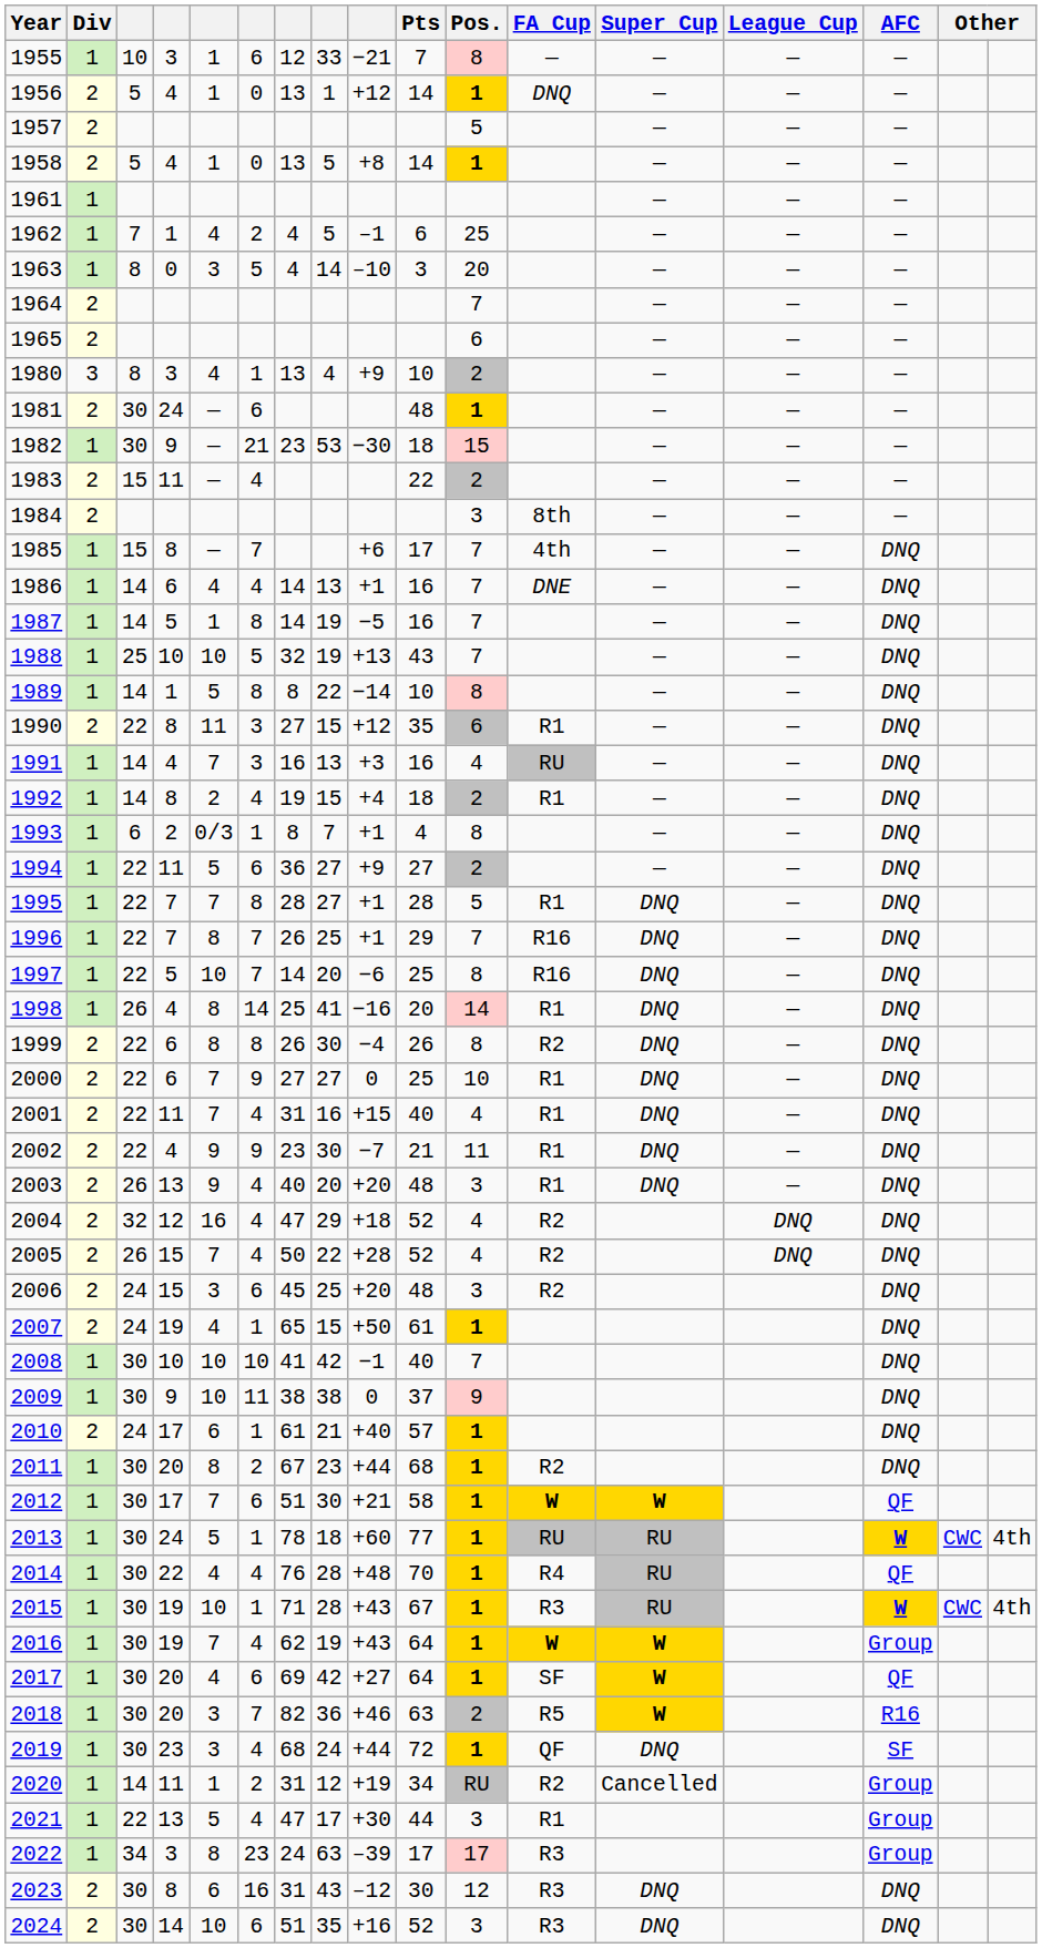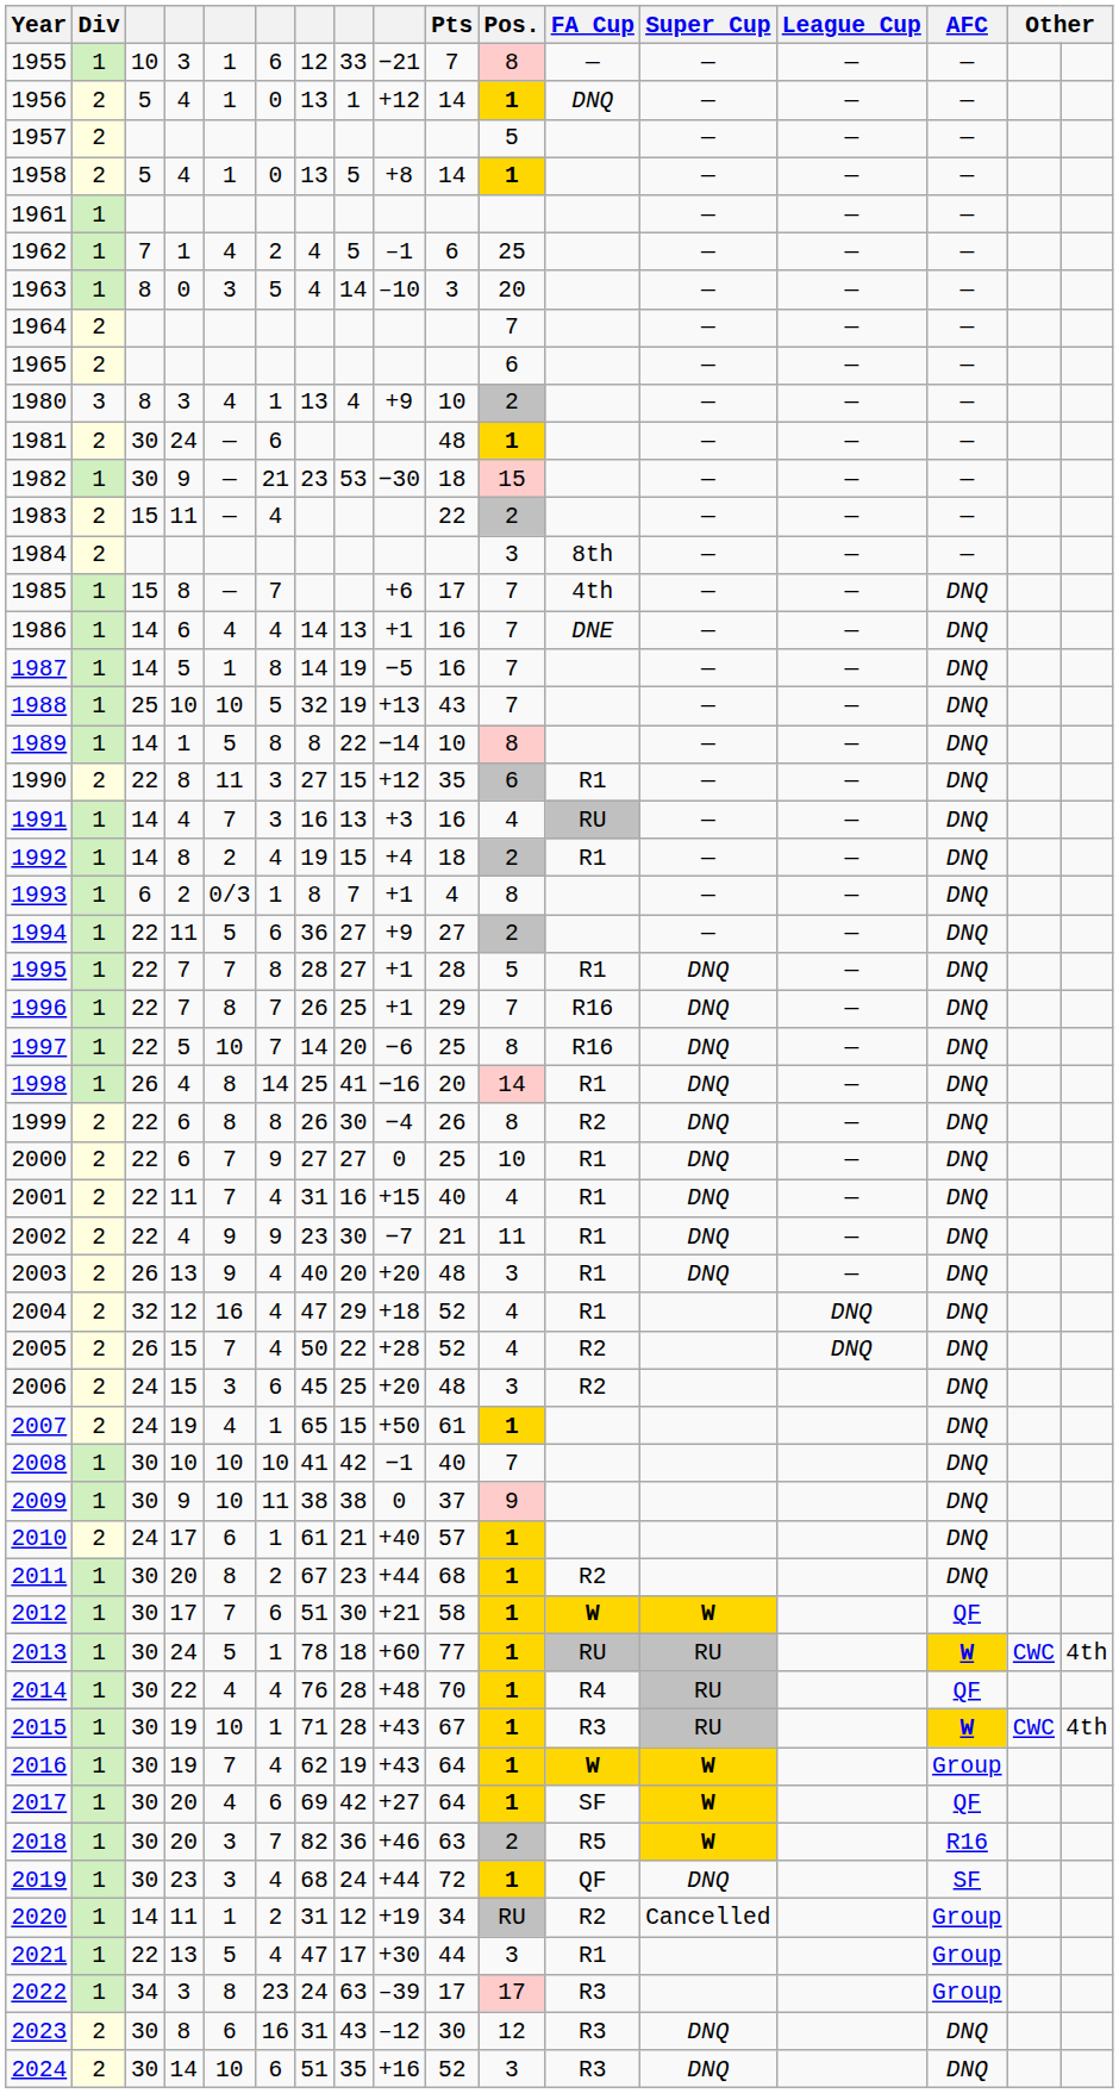2004 | FA Cup: R2 -> R1
